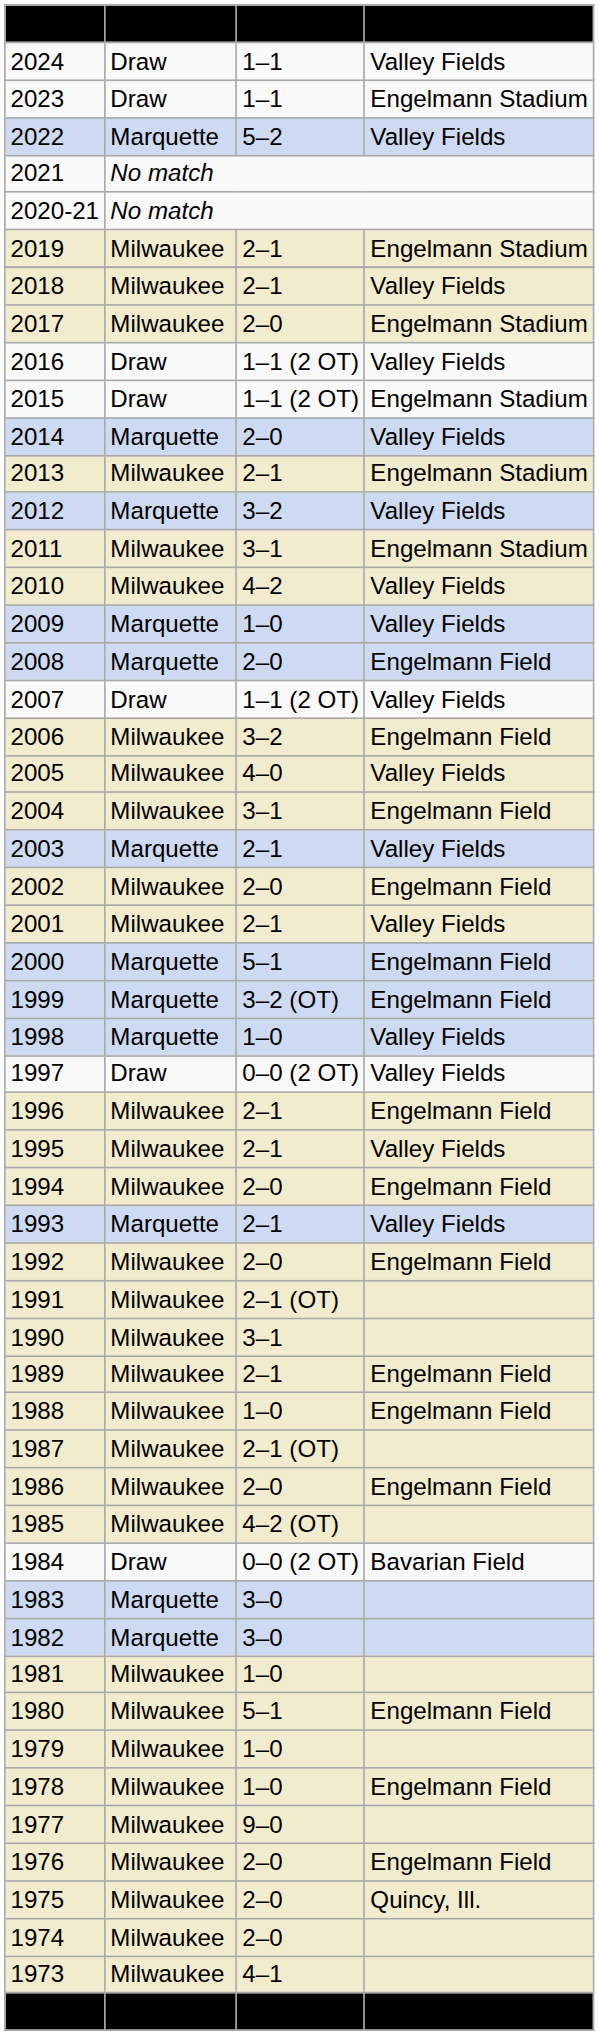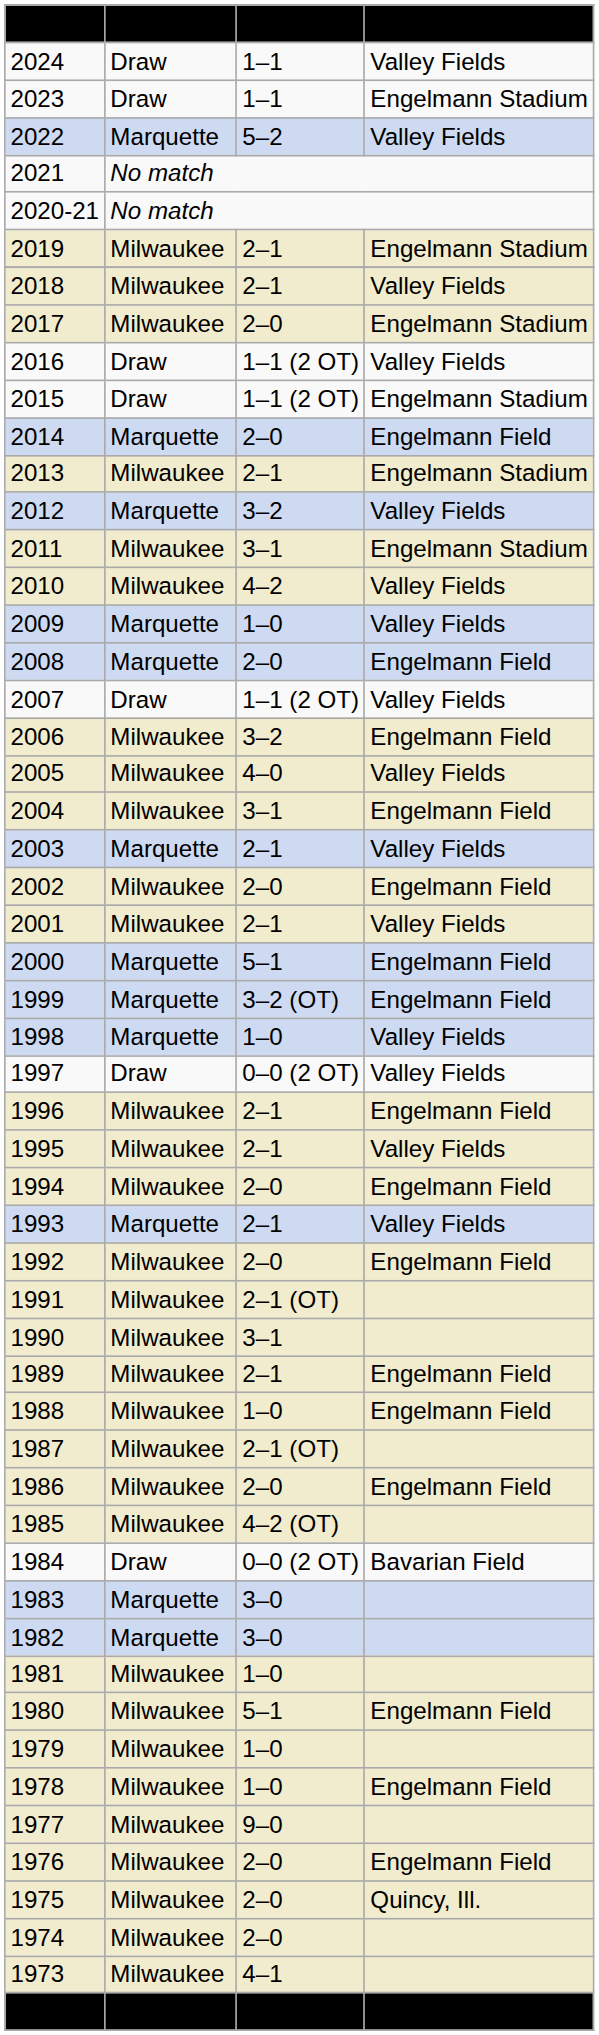2014 | column 4: Valley Fields -> Engelmann Field
